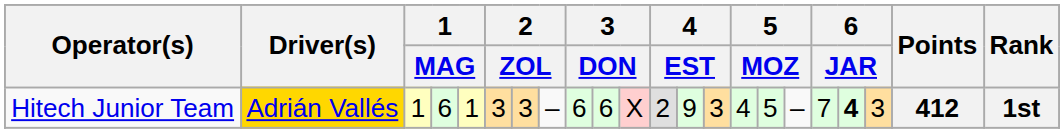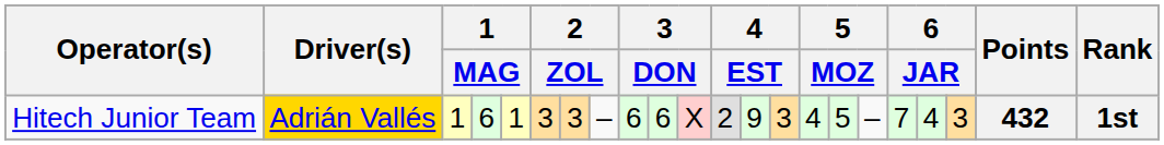Hitech Junior Team | column 19: bold -> normal
Hitech Junior Team | Points: 412 -> 432
